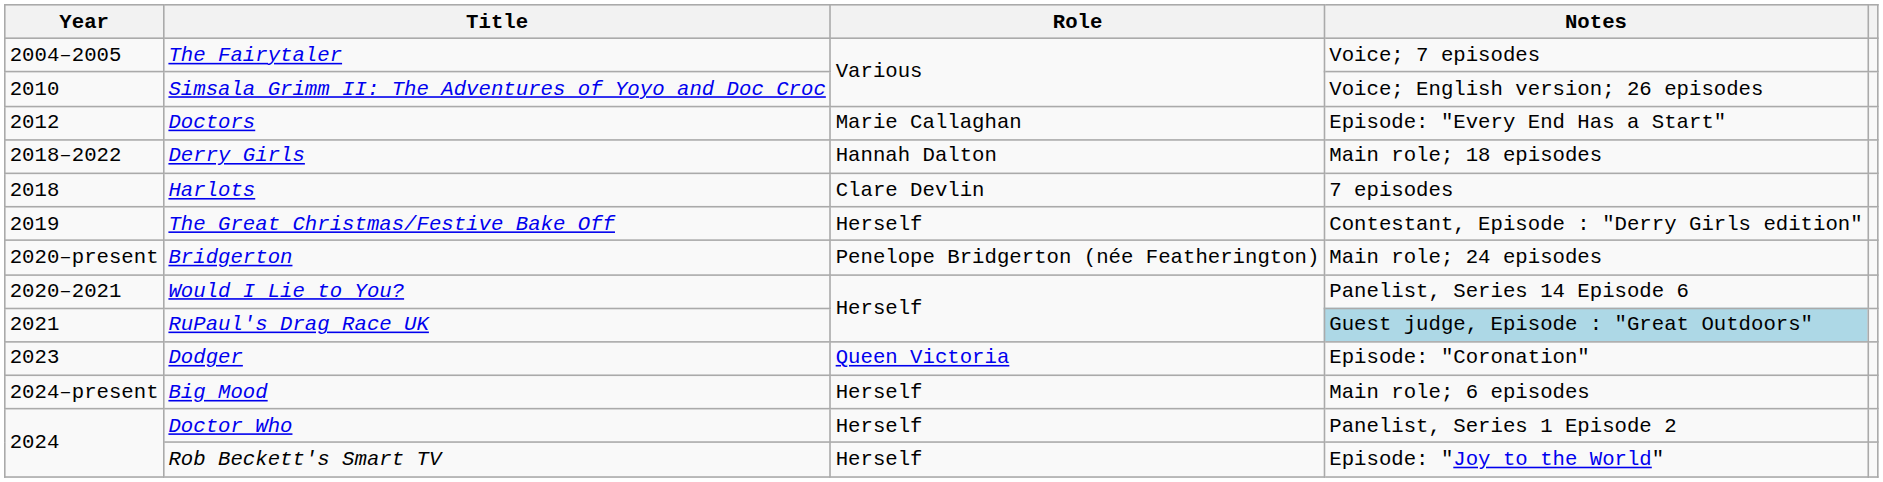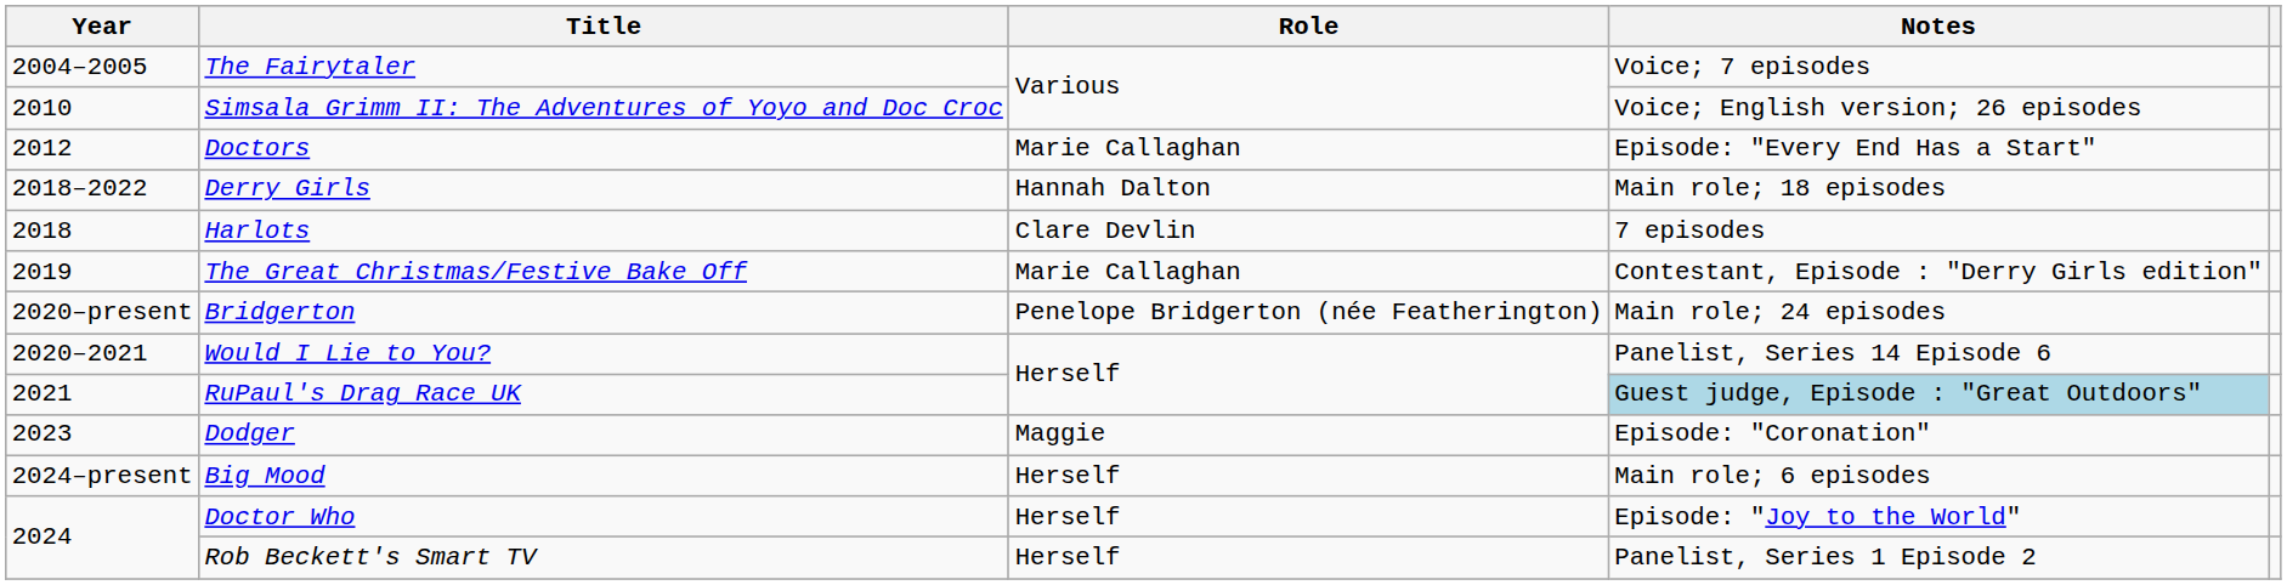The Great Christmas/Festive Bake Off | Role: Herself -> Marie Callaghan
Dodger | Role: Queen Victoria -> Maggie
Doctor Who | Notes: Panelist, Series 1 Episode 2 -> Episode: "Joy to the World"
Rob Beckett's Smart TV | Notes: Episode: "Joy to the World" -> Panelist, Series 1 Episode 2
